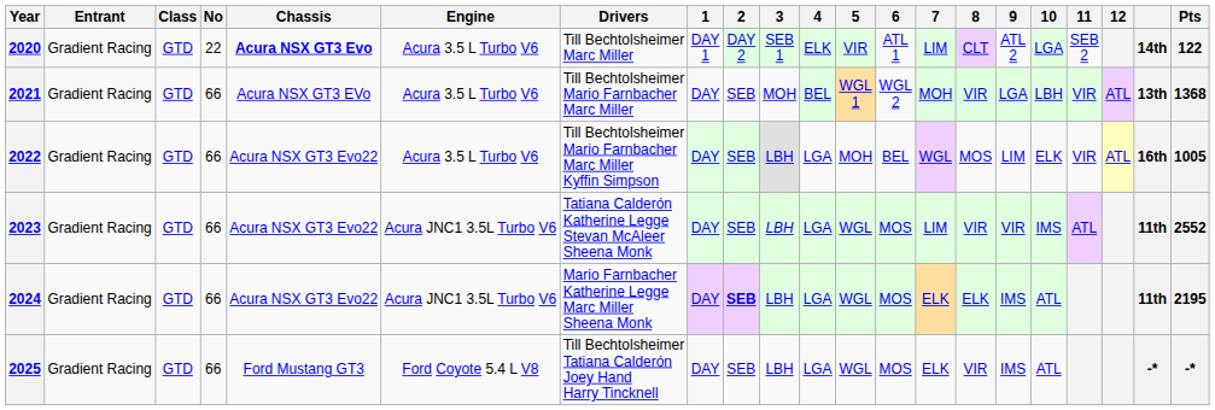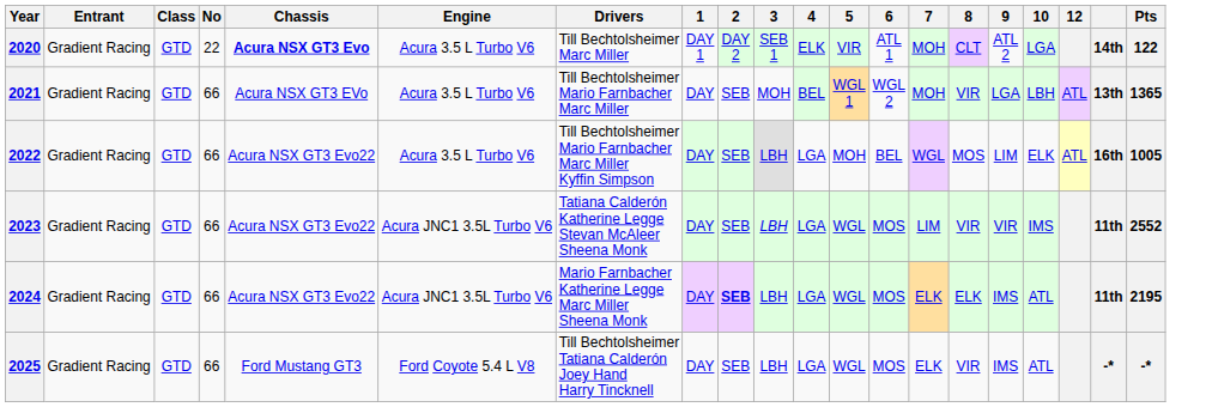- column: 11 | SEB 2 | VIR | VIR | ATL
2020 | 7: LIM -> MOH
2021 | Pts: 1368 -> 1365
